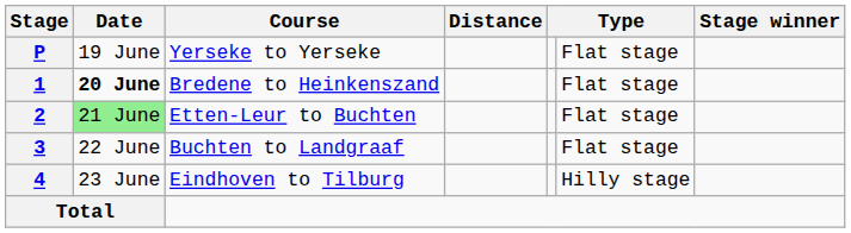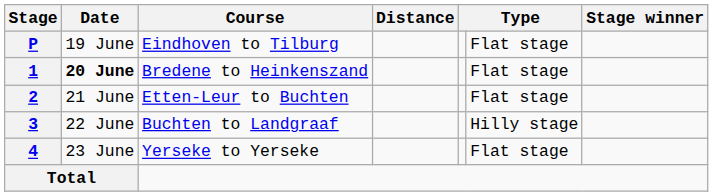P | Course: Yerseke to Yerseke -> Eindhoven to Tilburg
2 | Date: lightgreen background -> no background
3 | column 6: Flat stage -> Hilly stage
4 | Course: Eindhoven to Tilburg -> Yerseke to Yerseke
4 | column 6: Hilly stage -> Flat stage
